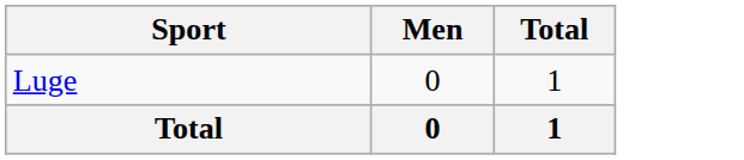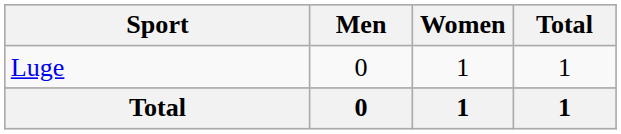+ column: Women | 1 | 1
